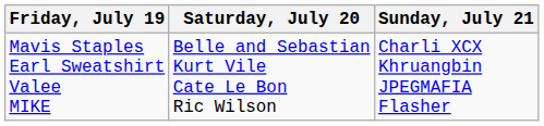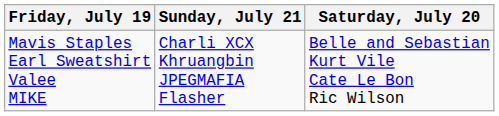columns swapped: Saturday, July 20 <-> Sunday, July 21
